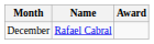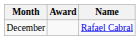columns swapped: Name <-> Award
